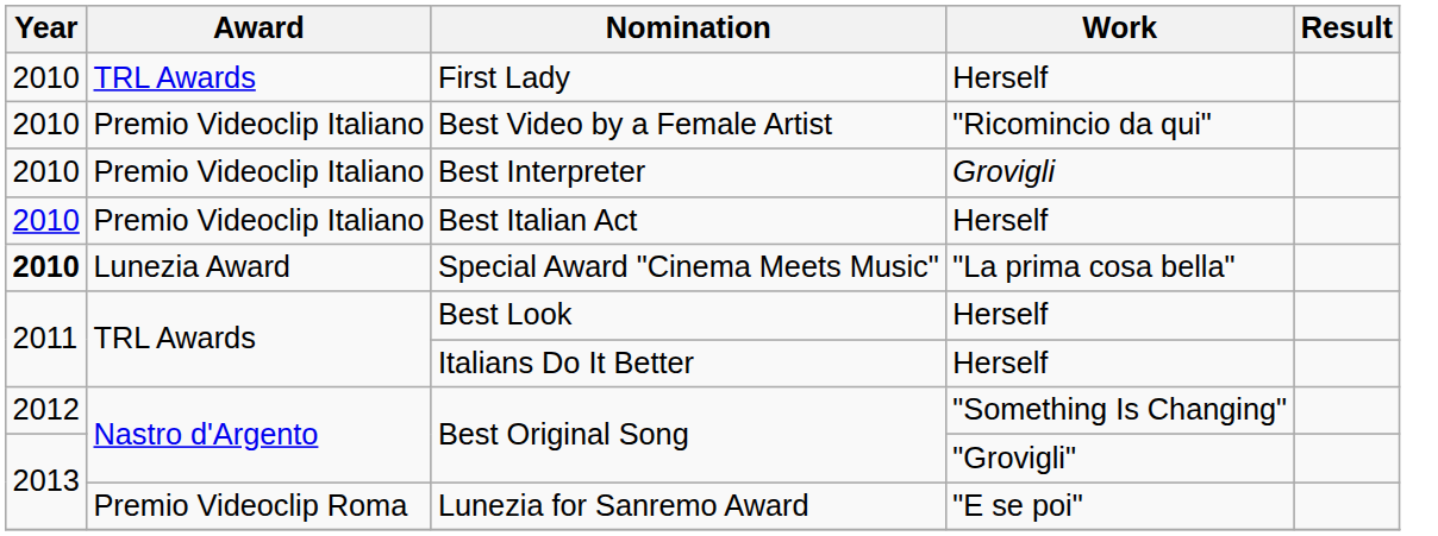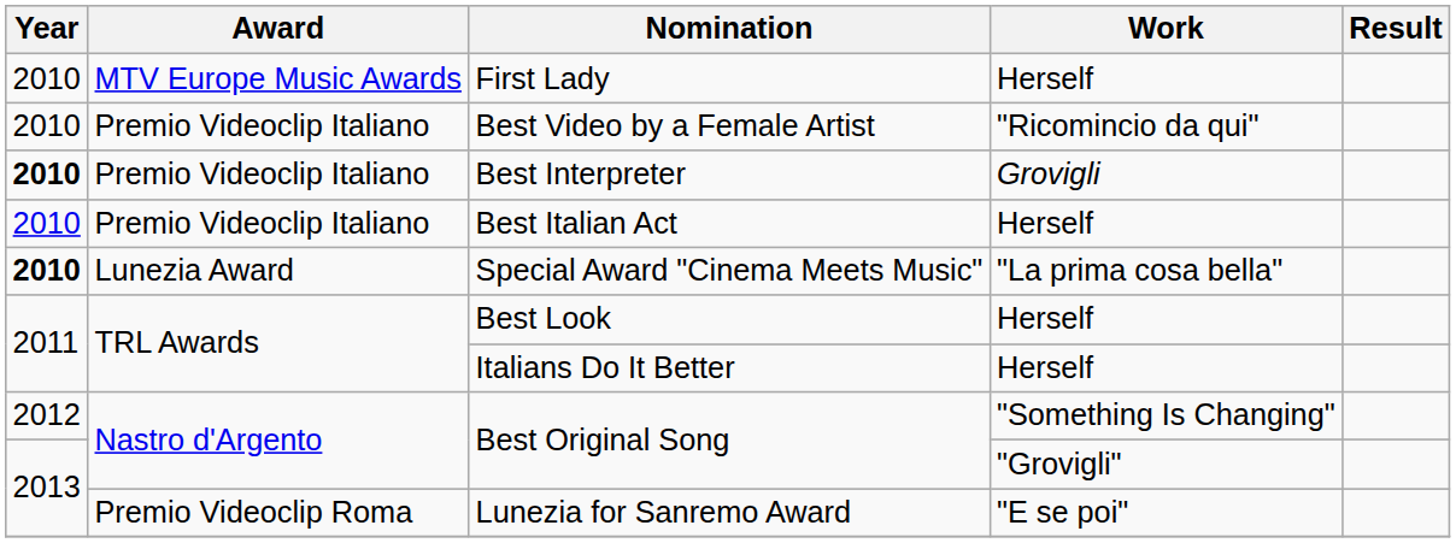First Lady | Award: TRL Awards -> MTV Europe Music Awards
Best Interpreter | Year: normal -> bold
